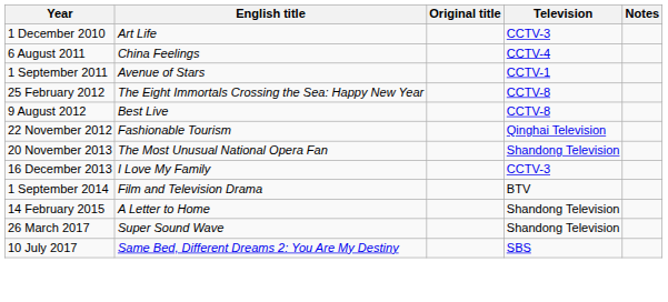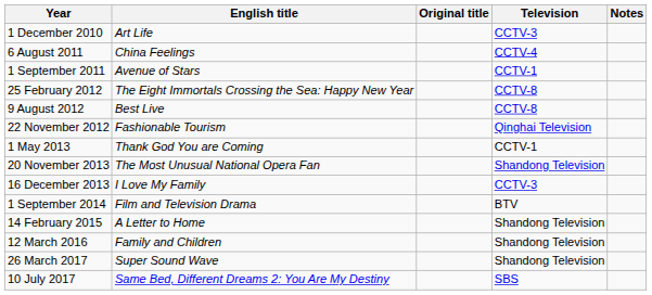+ row: 1 May 2013 | Thank God You are Coming | CCTV-1
+ row: 12 March 2016 | Family and Children | Shandong Television
